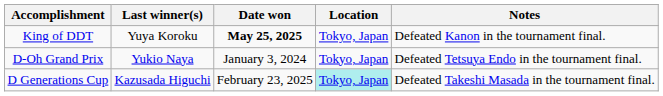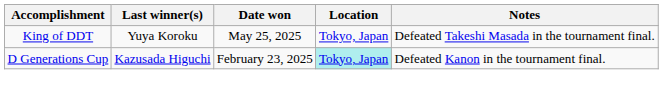King of DDT | Date won: bold -> normal
King of DDT | Notes: Defeated Kanon in the tournament final. -> Defeated Takeshi Masada in the tournament final.
- row: D-Oh Grand Prix | Yukio Naya | January 3, 2024 | Tokyo, Japan | Defeated Tetsuya Endo in the tournament final.
D Generations Cup | Notes: Defeated Takeshi Masada in the tournament final. -> Defeated Kanon in the tournament final.
